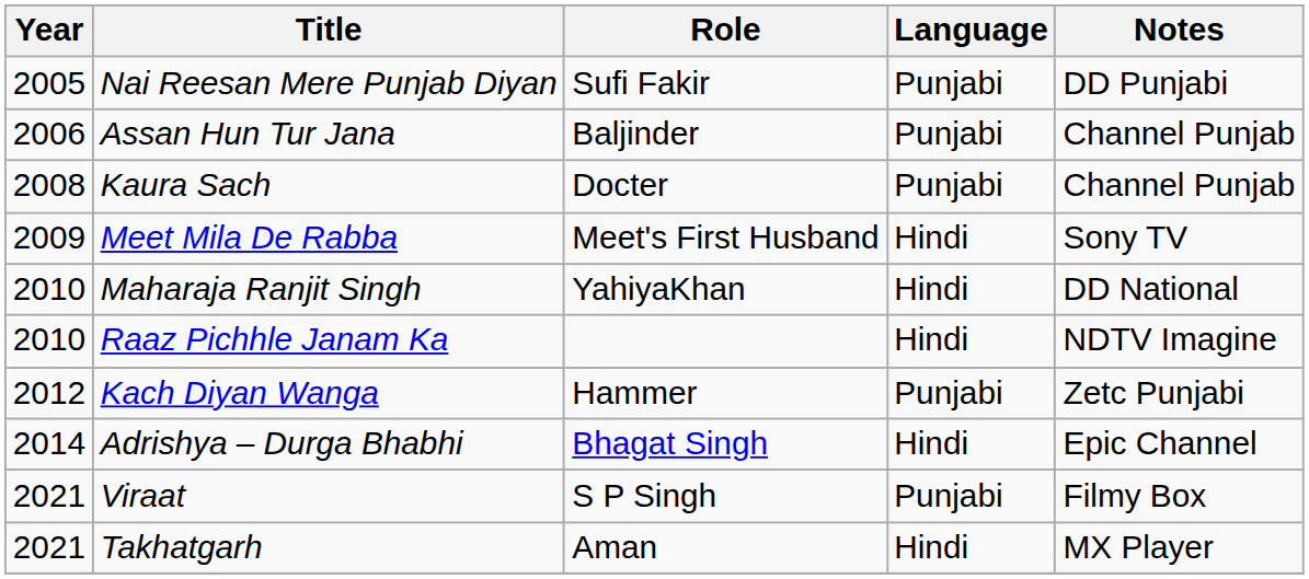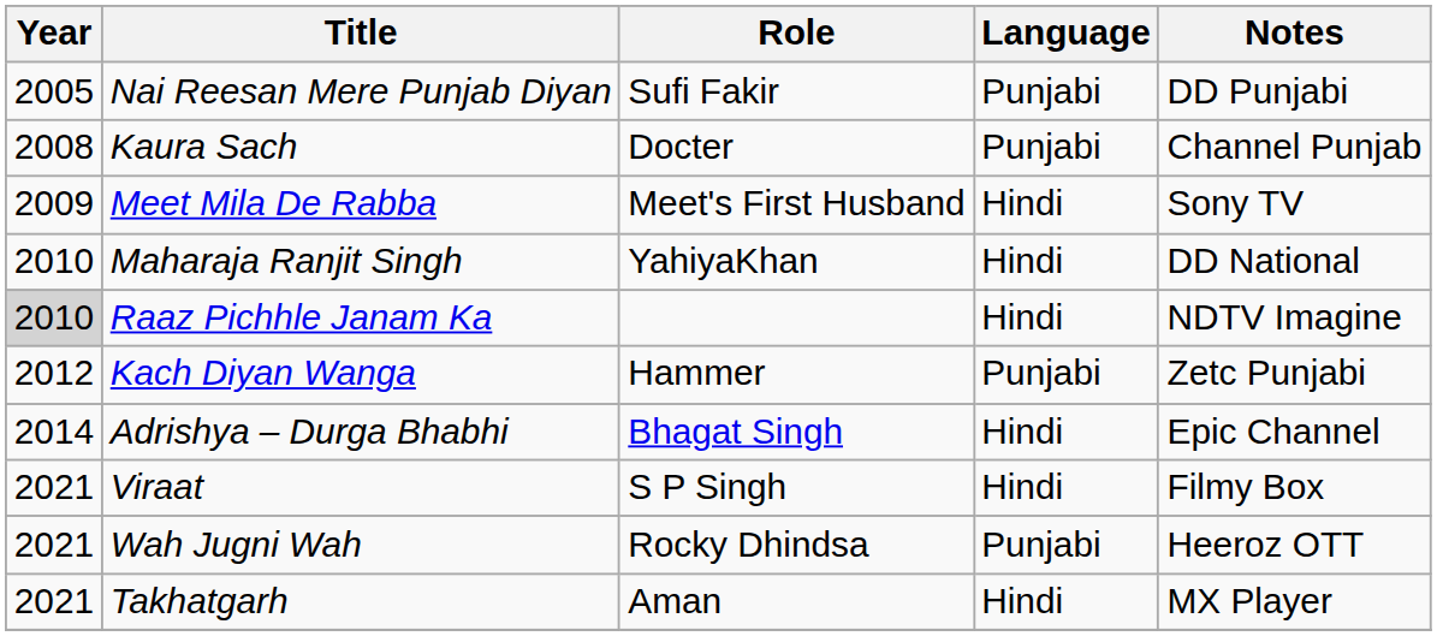- row: 2006 | Assan Hun Tur Jana | Baljinder | Punjabi | Channel Punjab
Raaz Pichhle Janam Ka | Year: no background -> lightgrey background
Viraat | Language: Punjabi -> Hindi
+ row: 2021 | Wah Jugni Wah | Rocky Dhindsa | Punjabi | Heeroz OTT
